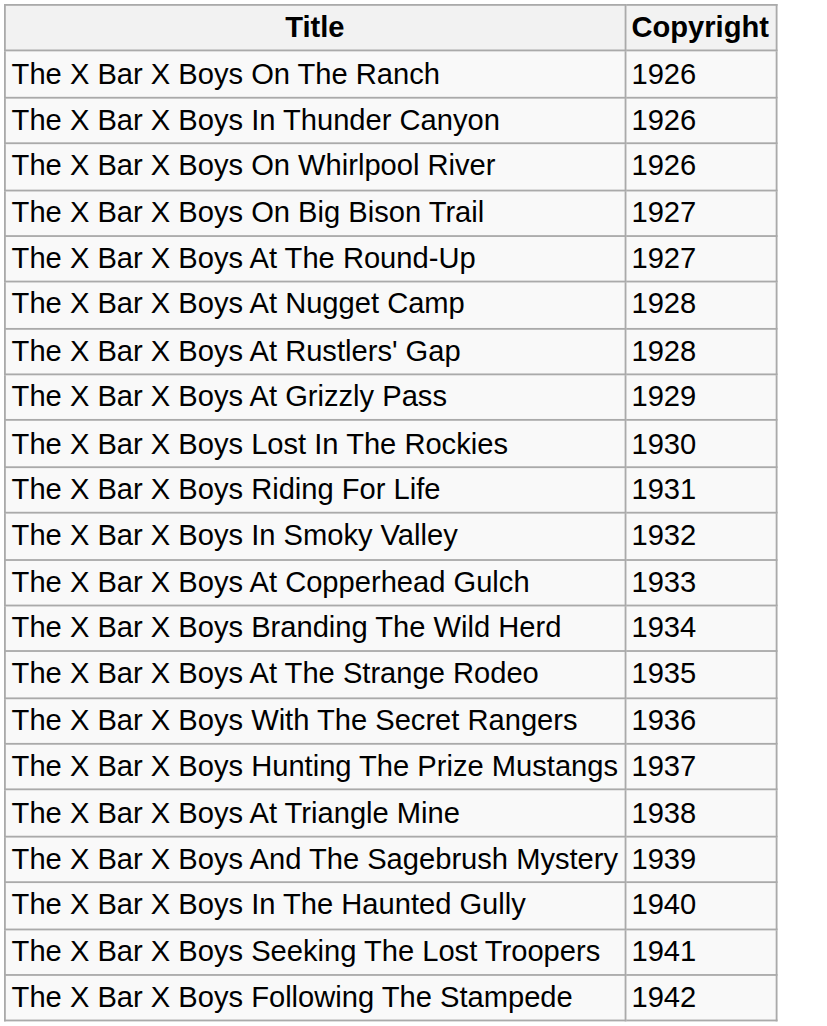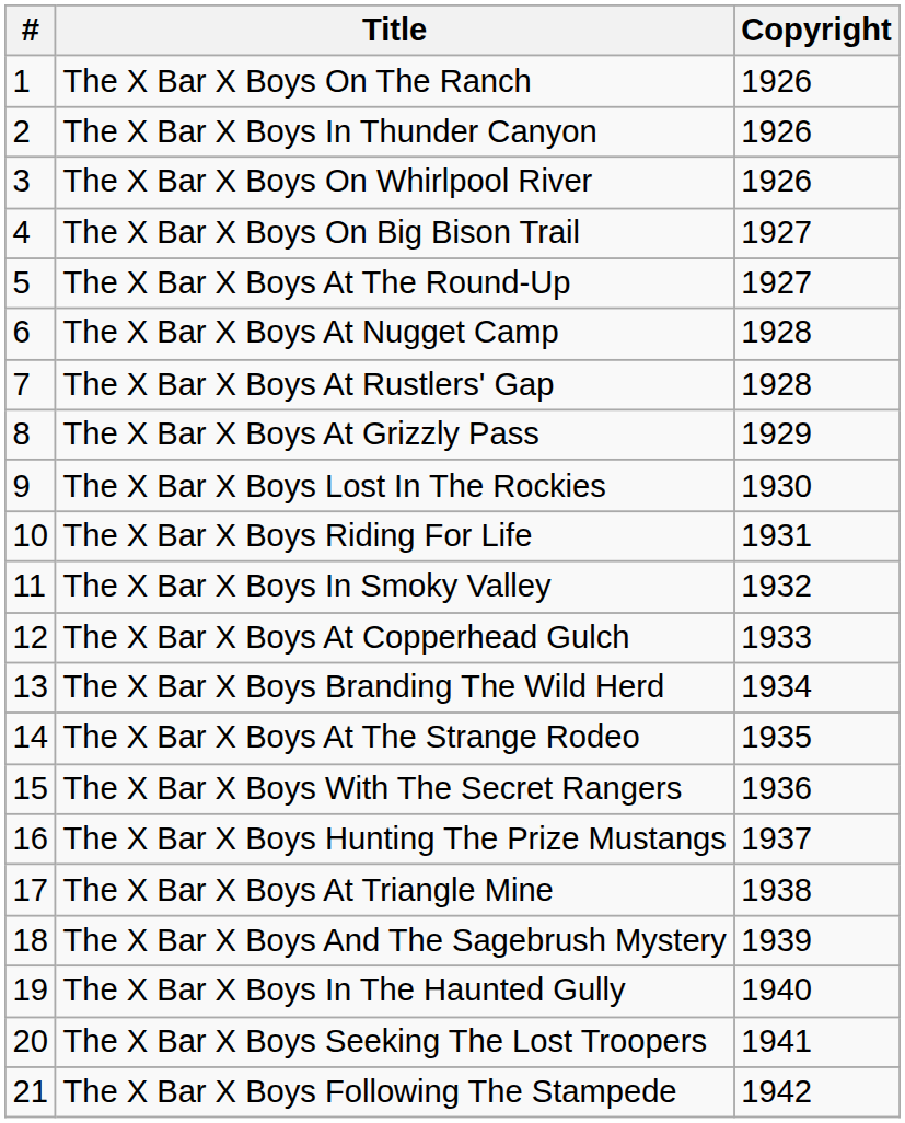+ column: # | 1 | 2 | 3 | 4 | 5 | 6 | 7 | 8 | 9 | 10 | 11 | 12 | 13 | 14 | 15 | 16 | 17 | 18 | 19 | 20 | 21
